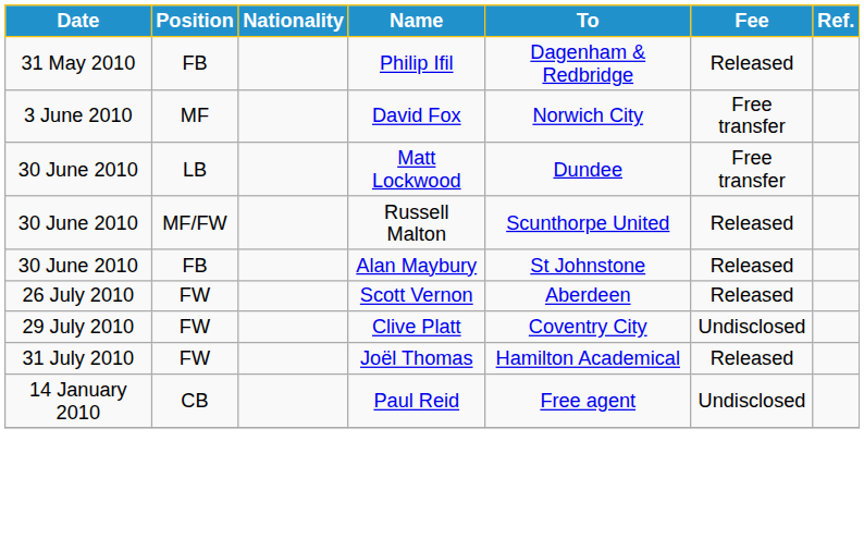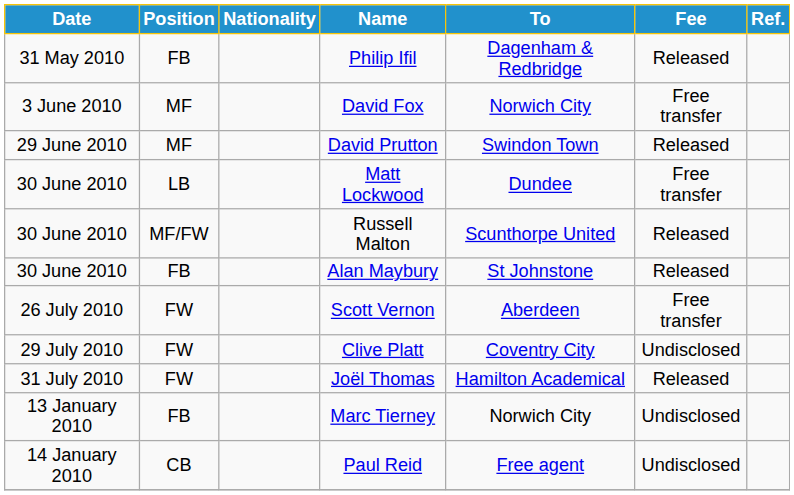+ row: 29 June 2010 | MF | David Prutton | Swindon Town | Released
Scott Vernon | Fee: Released -> Free transfer
+ row: 13 January 2010 | FB | Marc Tierney | Norwich City | Undisclosed
